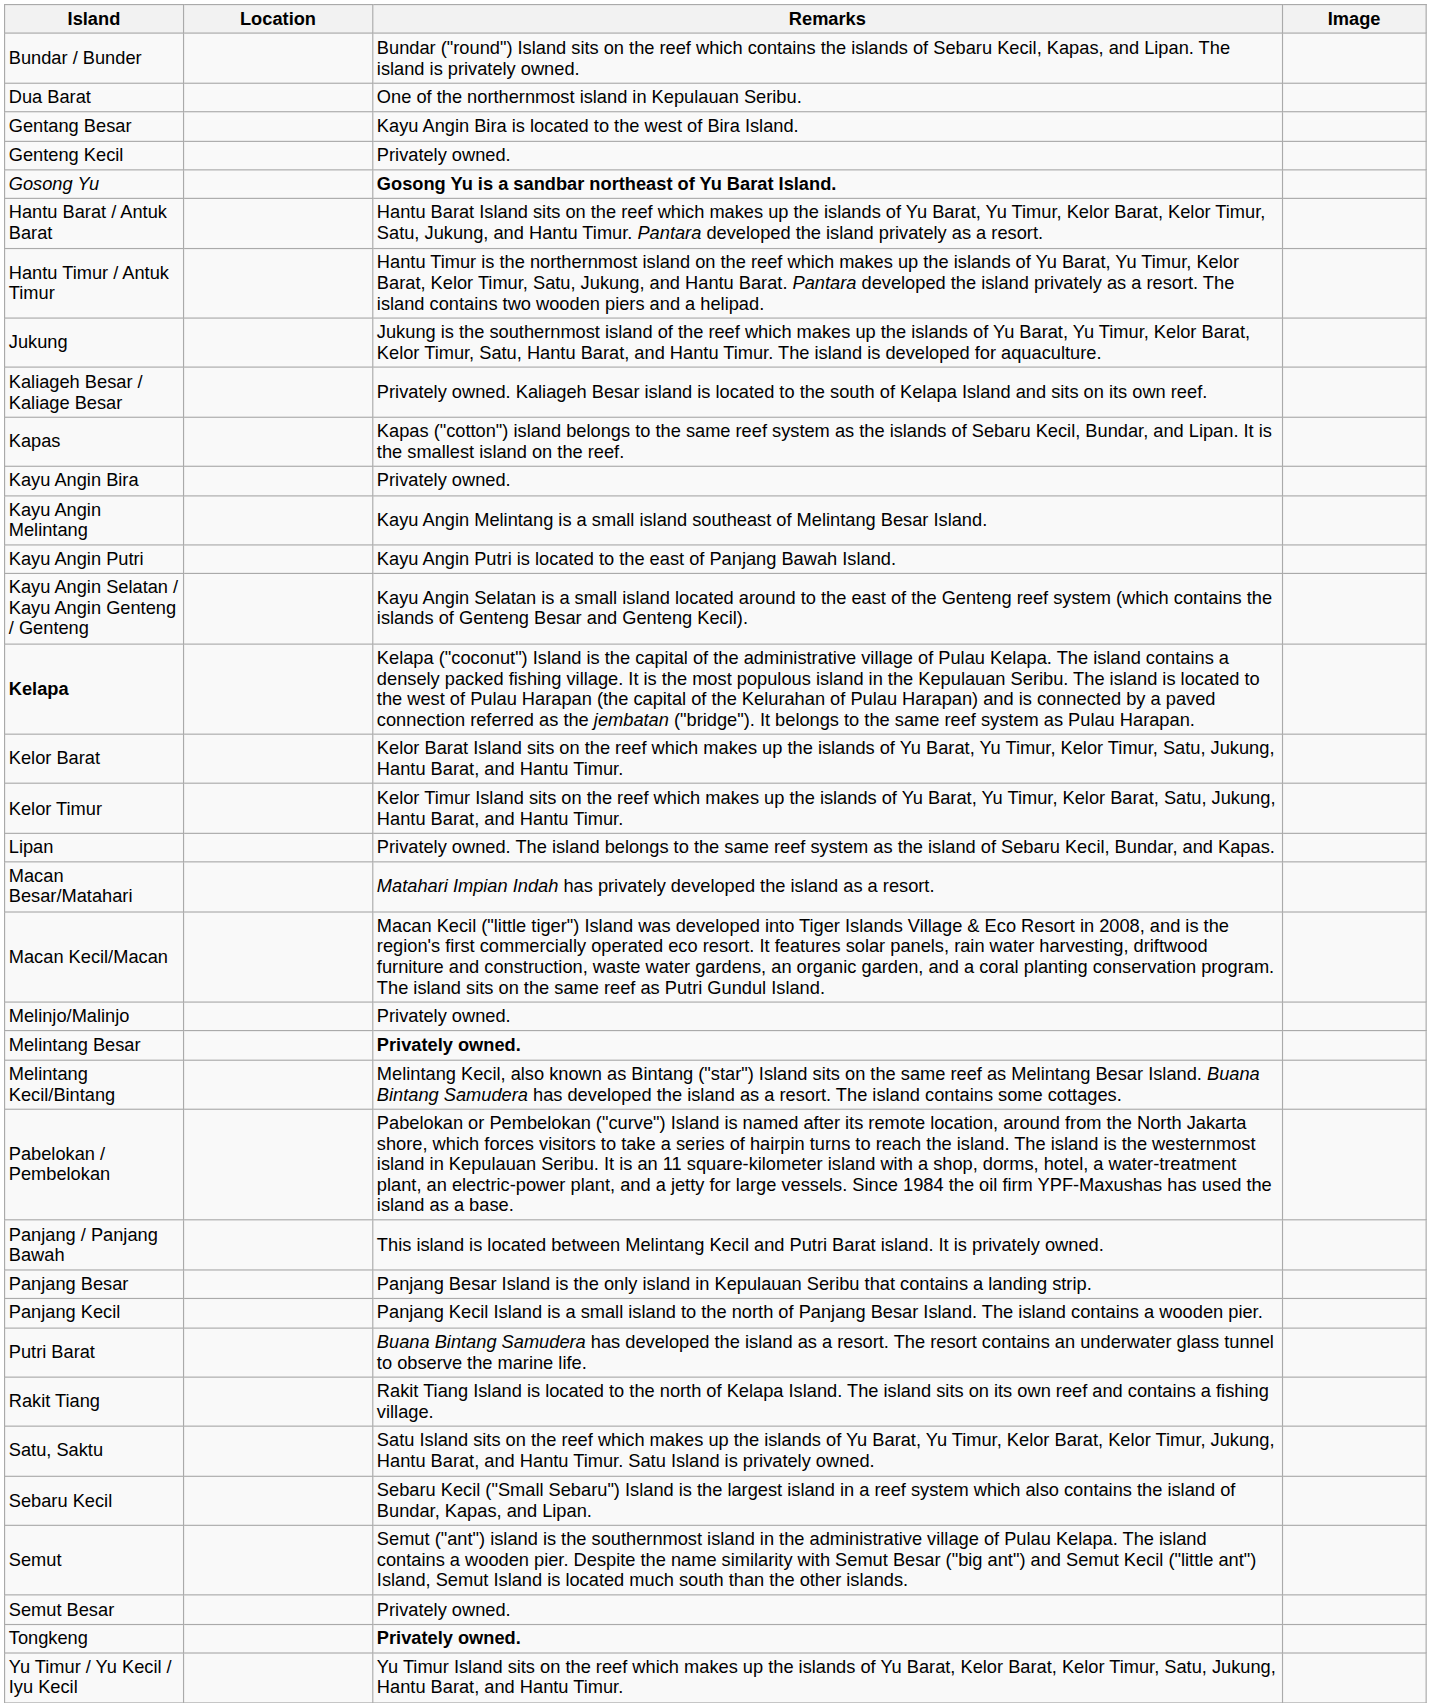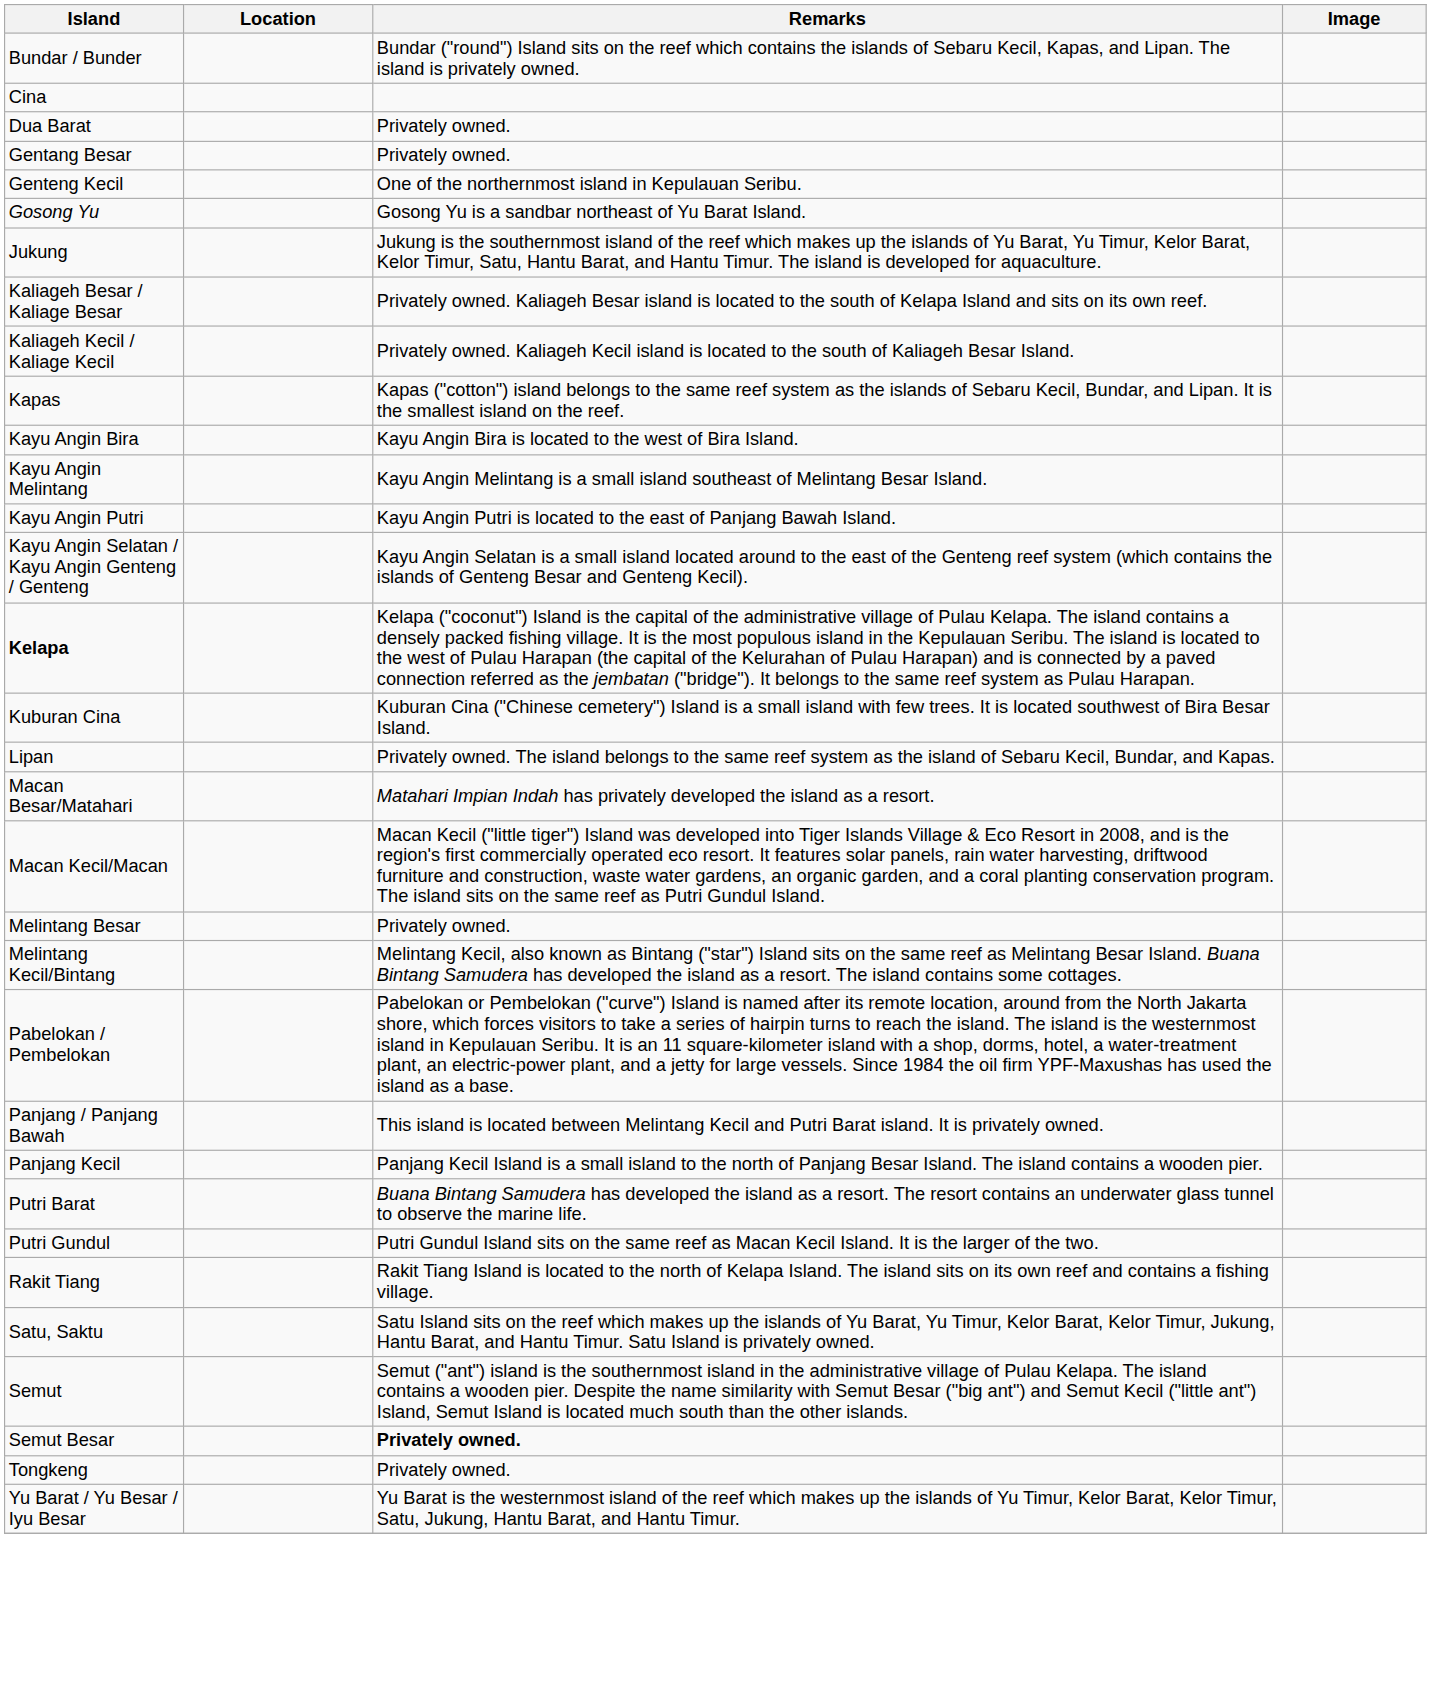+ row: Cina
Dua Barat | Remarks: One of the northernmost island in Kepulauan Seribu. -> Privately owned.
Gentang Besar | Remarks: Kayu Angin Bira is located to the west of Bira Island. -> Privately owned.
Genteng Kecil | Remarks: Privately owned. -> One of the northernmost island in Kepulauan Seribu.
Gosong Yu | Remarks: bold -> normal
- row: Hantu Barat / Antuk Barat | Hantu Barat Island sits on the reef which makes up the islands of Yu Barat, Yu Timur, Kelor Barat, Kelor Timur, Satu, Jukung, and Hantu Timur. Pantara developed the island privately as a resort.
- row: Hantu Timur / Antuk Timur | Hantu Timur is the northernmost island on the reef which makes up the islands of Yu Barat, Yu Timur, Kelor Barat, Kelor Timur, Satu, Jukung, and Hantu Barat. Pantara developed the island privately as a resort. The island contains two wooden piers and a helipad.
+ row: Kaliageh Kecil / Kaliage Kecil | Privately owned. Kaliageh Kecil island is located to the south of Kaliageh Besar Island.
Kayu Angin Bira | Remarks: Privately owned. -> Kayu Angin Bira is located to the west of Bira Island.
- row: Kelor Barat | Kelor Barat Island sits on the reef which makes up the islands of Yu Barat, Yu Timur, Kelor Timur, Satu, Jukung, Hantu Barat, and Hantu Timur.
- row: Kelor Timur | Kelor Timur Island sits on the reef which makes up the islands of Yu Barat, Yu Timur, Kelor Barat, Satu, Jukung, Hantu Barat, and Hantu Timur.
+ row: Kuburan Cina | Kuburan Cina ("Chinese cemetery") Island is a small island with few trees. It is located southwest of Bira Besar Island.
- row: Melinjo/Malinjo | Privately owned.
Melintang Besar | Remarks: bold -> normal
- row: Panjang Besar | Panjang Besar Island is the only island in Kepulauan Seribu that contains a landing strip.
+ row: Putri Gundul | Putri Gundul Island sits on the same reef as Macan Kecil Island. It is the larger of the two.
- row: Sebaru Kecil | Sebaru Kecil ("Small Sebaru") Island is the largest island in a reef system which also contains the island of Bundar, Kapas, and Lipan.
Semut Besar | Remarks: normal -> bold
Tongkeng | Remarks: bold -> normal
+ row: Yu Barat / Yu Besar / Iyu Besar | Yu Barat is the westernmost island of the reef which makes up the islands of Yu Timur, Kelor Barat, Kelor Timur, Satu, Jukung, Hantu Barat, and Hantu Timur.
- row: Yu Timur / Yu Kecil / Iyu Kecil | Yu Timur Island sits on the reef which makes up the islands of Yu Barat, Kelor Barat, Kelor Timur, Satu, Jukung, Hantu Barat, and Hantu Timur.
